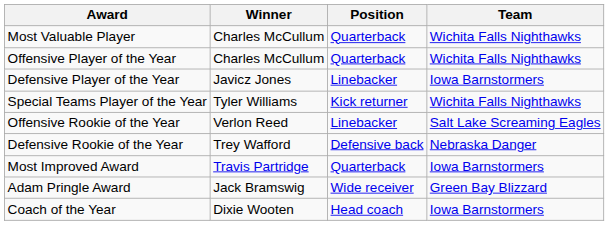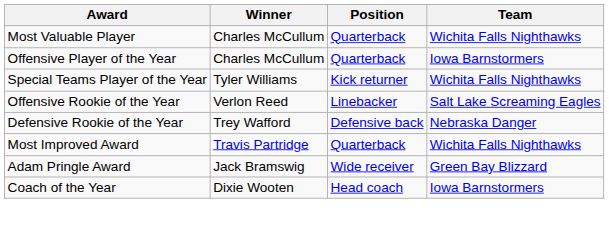Offensive Player of the Year | Team: Wichita Falls Nighthawks -> Iowa Barnstormers
- row: Defensive Player of the Year | Javicz Jones | Linebacker | Iowa Barnstormers
Most Improved Award | Team: Iowa Barnstormers -> Wichita Falls Nighthawks
